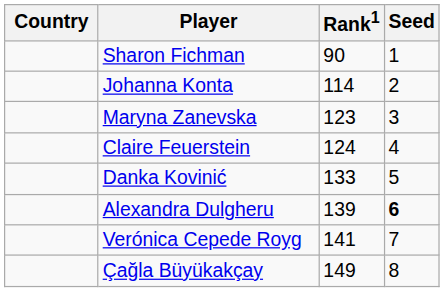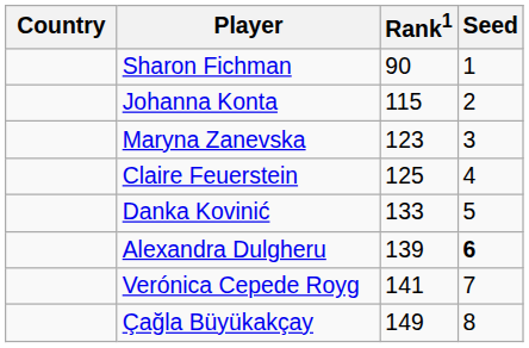Johanna Konta | Rank1: 114 -> 115
Claire Feuerstein | Rank1: 124 -> 125
